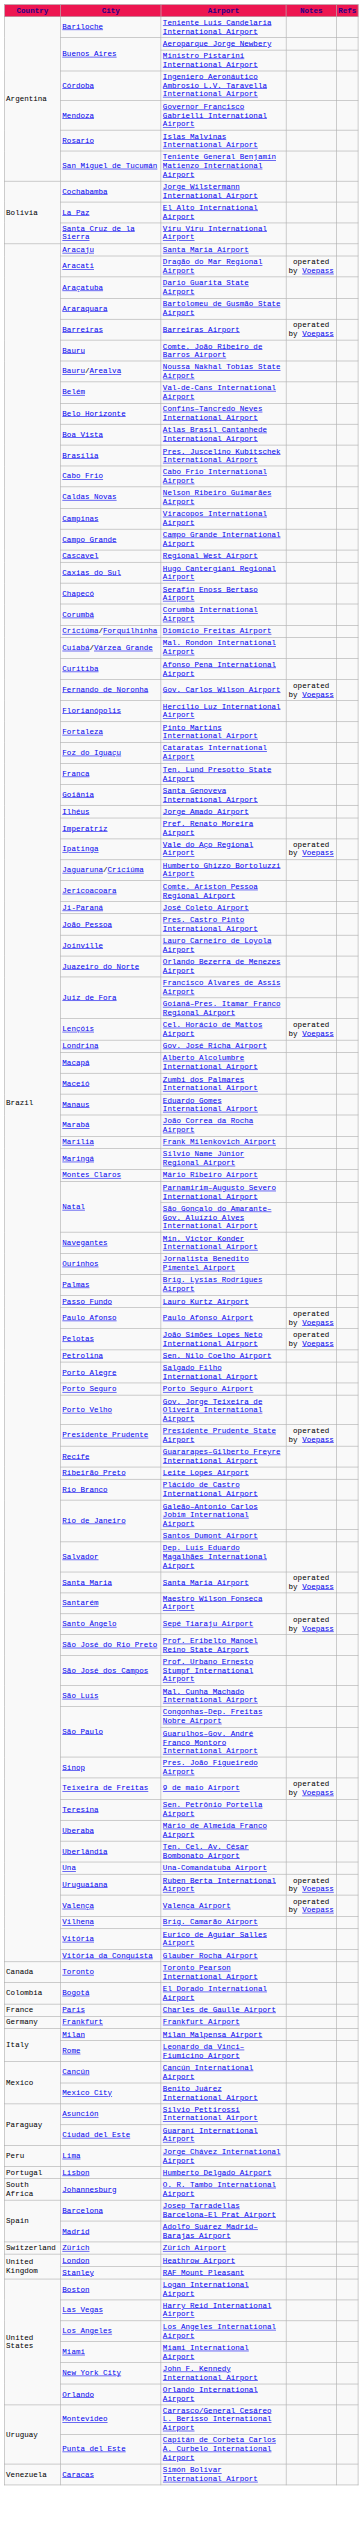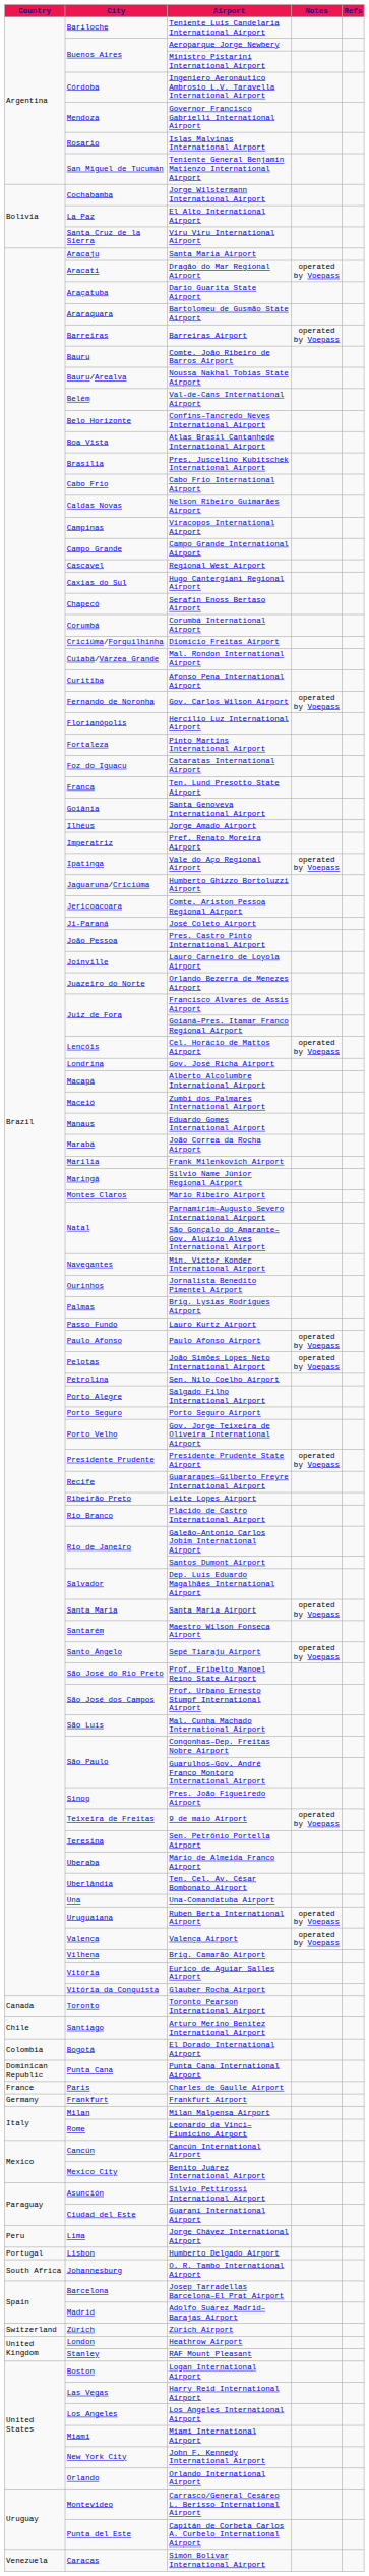+ row: Chile | Santiago | Arturo Merino Benítez International Airport
+ row: Dominican Republic | Punta Cana | Punta Cana International Airport
